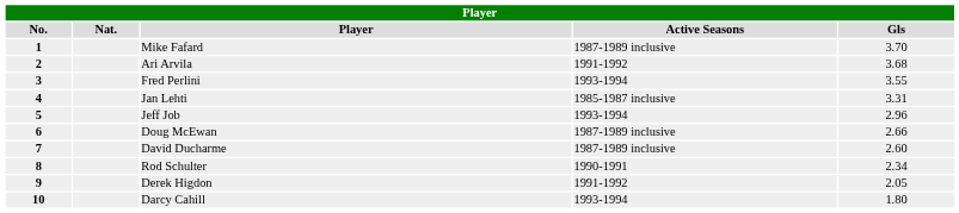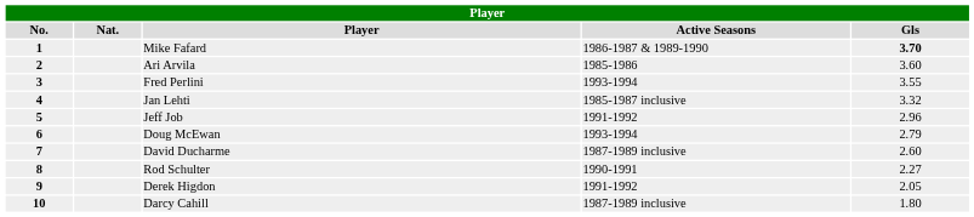Mike Fafard | Active Seasons: 1987-1989 inclusive -> 1986-1987 & 1989-1990
Mike Fafard | Gls: normal -> bold
Ari Arvila | Active Seasons: 1991-1992 -> 1985-1986
Ari Arvila | Gls: 3.68 -> 3.60
Jan Lehti | Gls: 3.31 -> 3.32
Jeff Job | Active Seasons: 1993-1994 -> 1991-1992
Doug McEwan | Active Seasons: 1987-1989 inclusive -> 1993-1994
Doug McEwan | Gls: 2.66 -> 2.79
Rod Schulter | Gls: 2.34 -> 2.27
Darcy Cahill | Active Seasons: 1993-1994 -> 1987-1989 inclusive
